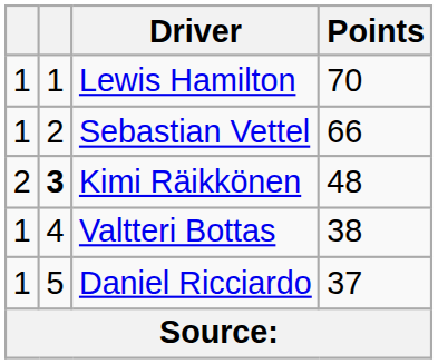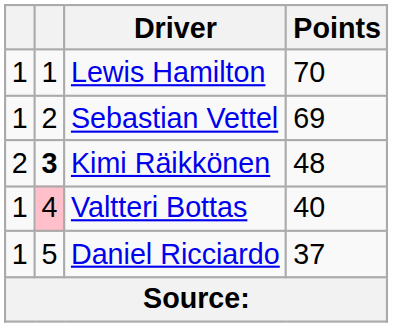Sebastian Vettel | Points: 66 -> 69
Valtteri Bottas | column 2: no background -> pink background
Valtteri Bottas | Points: 38 -> 40
